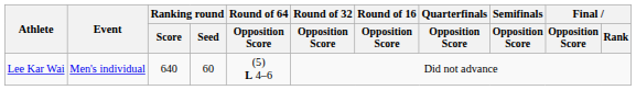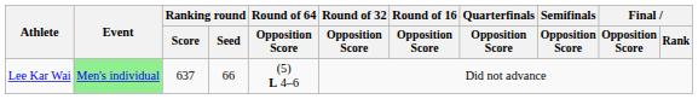Lee Kar Wai | Event: no background -> lightgreen background
Lee Kar Wai | Ranking round / Score: 640 -> 637
Lee Kar Wai | Ranking round / Seed: 60 -> 66
